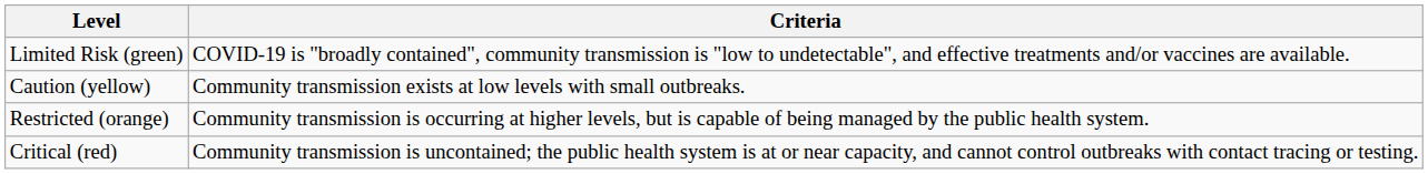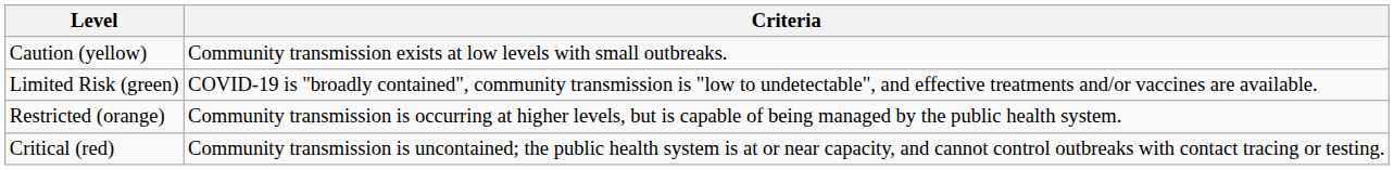rows swapped: Limited Risk (green) <-> Caution (yellow)
